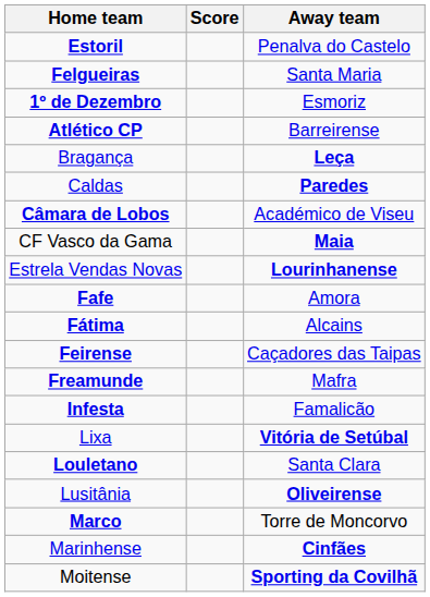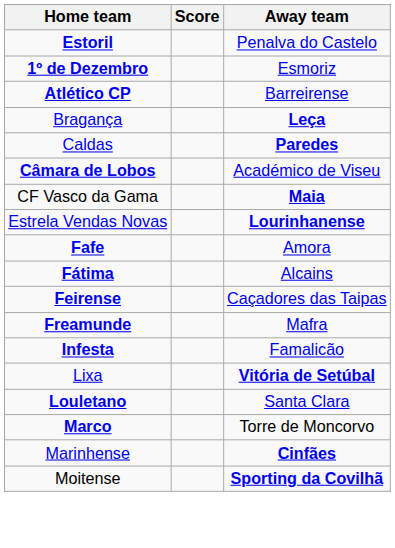- row: Felgueiras | Santa Maria
- row: Lusitânia | Oliveirense
